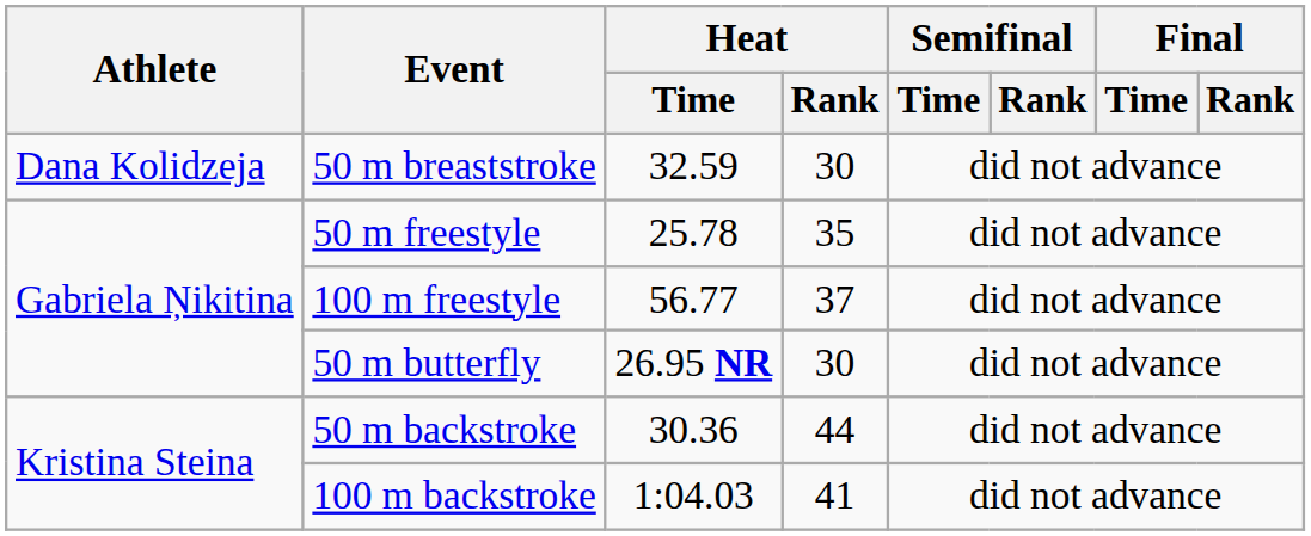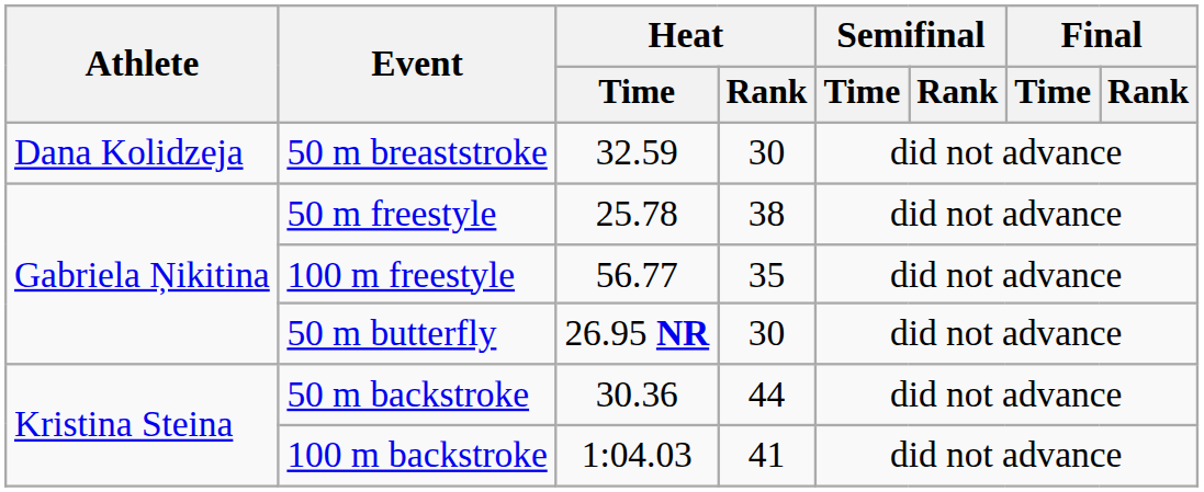50 m freestyle | Heat / Rank: 35 -> 38
100 m freestyle | Heat / Rank: 37 -> 35
